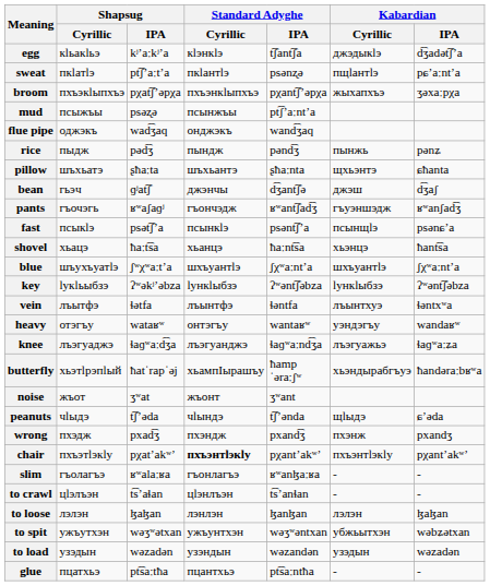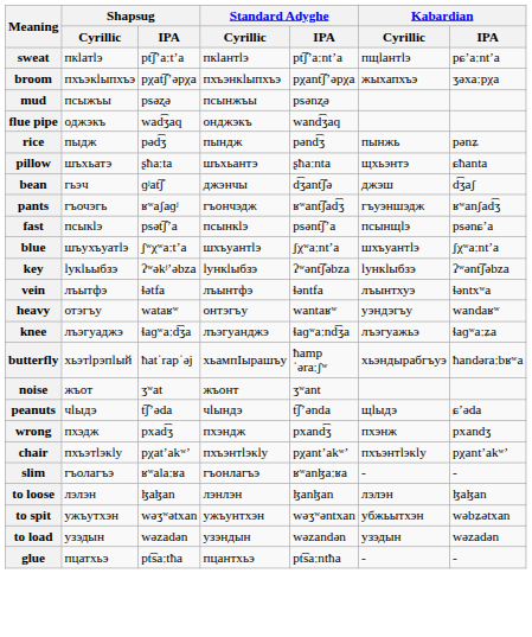- row: egg | кӏьакӏьэ | kʲʼaːkʲʼa | кӏэнкӏэ | t͡ʃant͡ʃa | джэдыкӏэ | d͡ʒadət͡ʃʼa
sweat | Standard Adyghe / IPA: psənʐə -> pt͡ʃʼaːntʼa
mud | Standard Adyghe / IPA: pt͡ʃʼaːntʼa -> psənʐə
- row: shovel | хьацэ | ħaːt͡sa | хьанцэ | ħaːnt͡sa | хьэнцэ | ħant͡sa
chair | Standard Adyghe / Cyrillic: bold -> normal
- row: to crawl | цӏэлъэн | t͡sʼaɬan | цӏэнлъэн | t͡sʼanɬan | - | -
